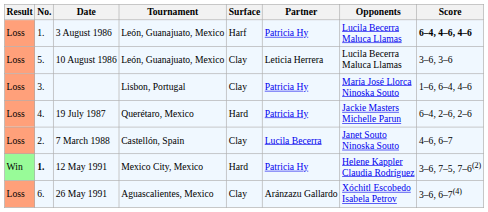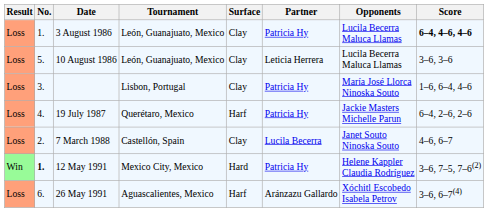3 August 1986 | Surface: Harf -> Clay
19 July 1987 | Surface: Hard -> Harf
26 May 1991 | Surface: Clay -> Harf
